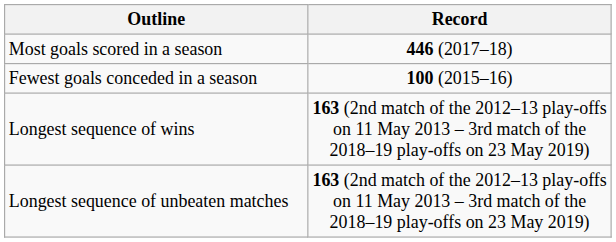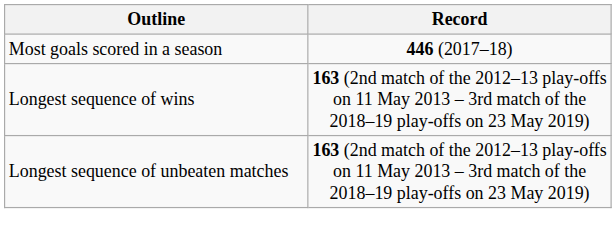- row: Fewest goals conceded in a season | 100 (2015–16)
